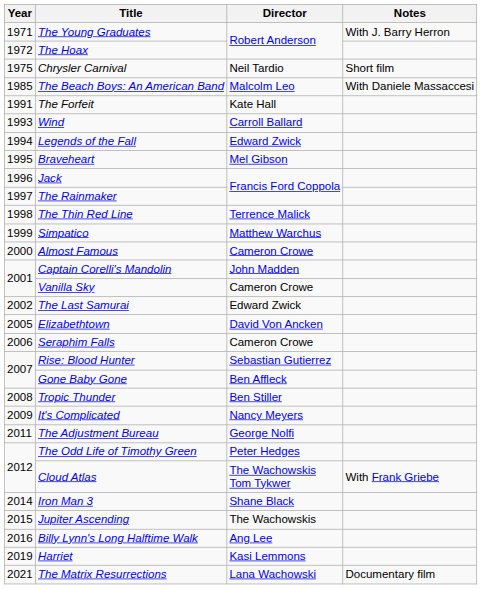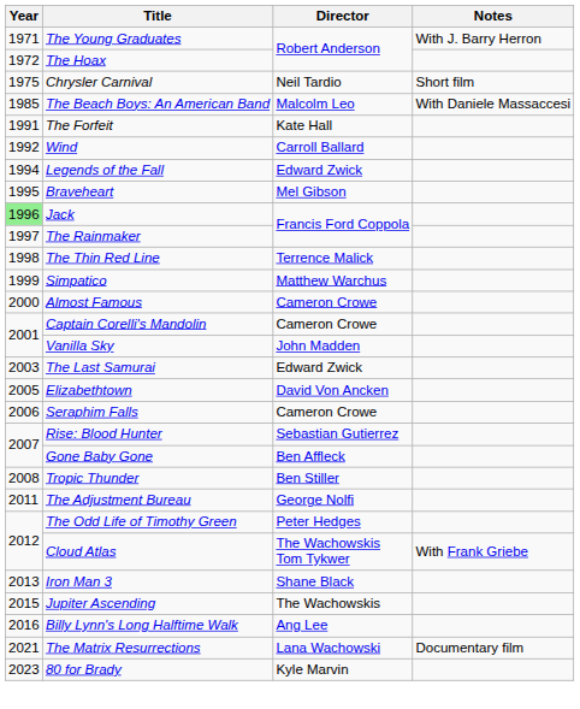Wind | Year: 1993 -> 1992
Jack | Year: no background -> lightgreen background
Captain Corelli's Mandolin | Director: John Madden -> Cameron Crowe
Vanilla Sky | Director: Cameron Crowe -> John Madden
The Last Samurai | Year: 2002 -> 2003
- row: 2009 | It's Complicated | Nancy Meyers
Iron Man 3 | Year: 2014 -> 2013
- row: 2019 | Harriet | Kasi Lemmons
+ row: 2023 | 80 for Brady | Kyle Marvin
